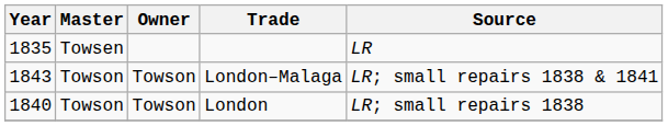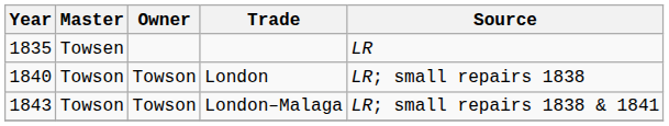rows swapped: London <-> London–Malaga
